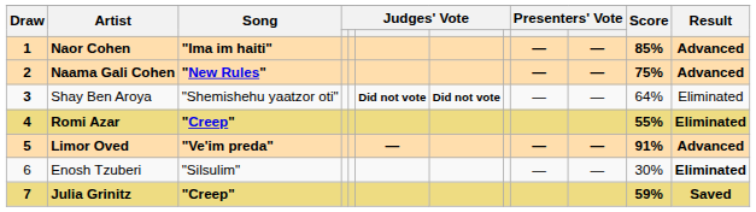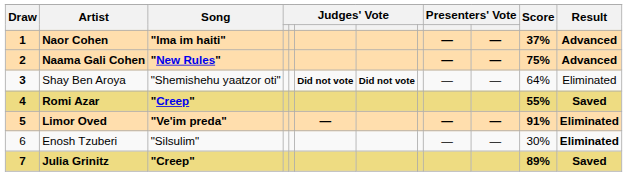Naor Cohen | Score: 85% -> 37%
Romi Azar | Result: Eliminated -> Saved
Limor Oved | Result: Advanced -> Eliminated
Julia Grinitz | Score: 59% -> 89%
